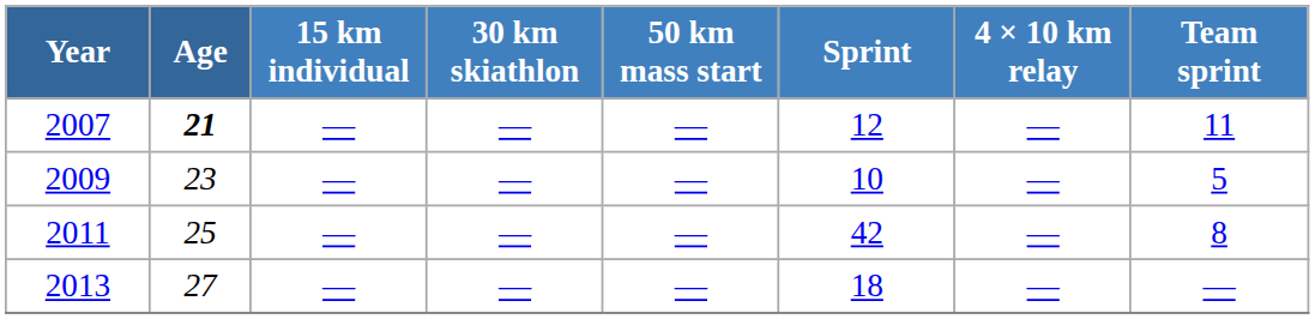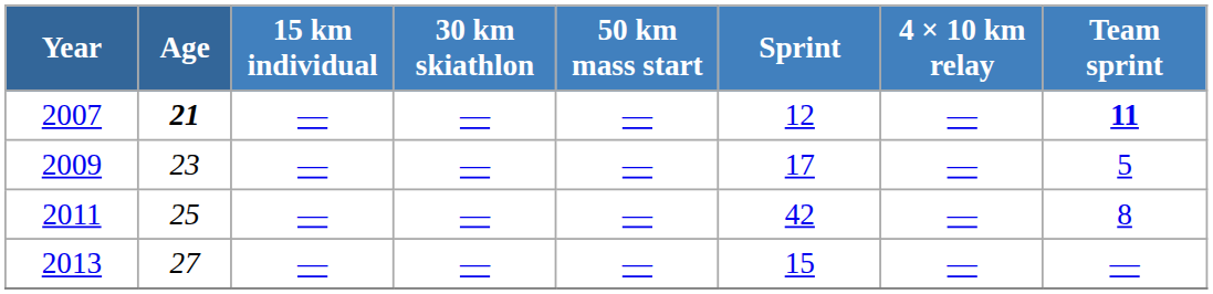2007 | Team sprint: normal -> bold
2009 | Sprint: 10 -> 17
2013 | Sprint: 18 -> 15
